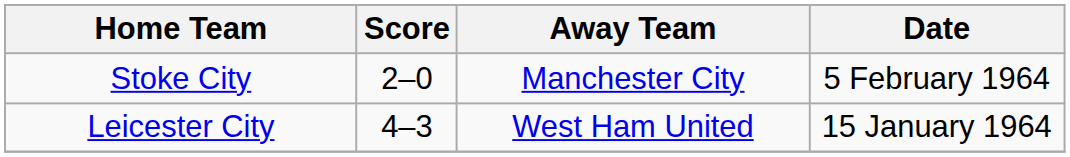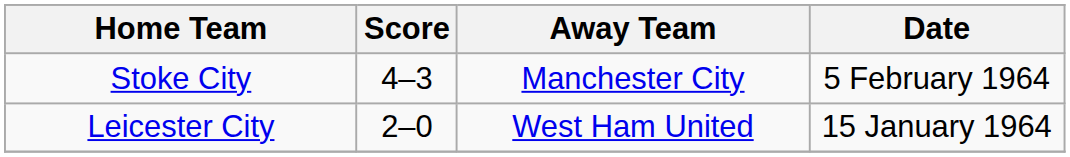Stoke City | Score: 2–0 -> 4–3
Leicester City | Score: 4–3 -> 2–0
